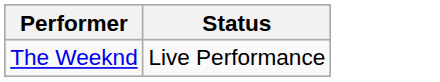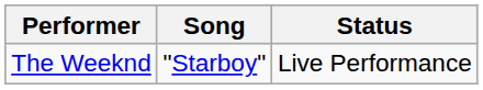+ column: Song | "Starboy"
